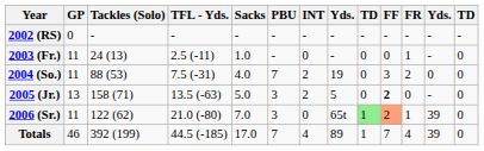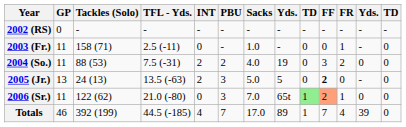columns swapped: Sacks <-> INT
2003 (Fr.) | Tackles (Solo): 24 (13) -> 158 (71)
2004 (So.) | PBU: 7 -> 2
2005 (Jr.) | Tackles (Solo): 158 (71) -> 24 (13)
2006 (Sr.) | column 12: 39 -> 0
